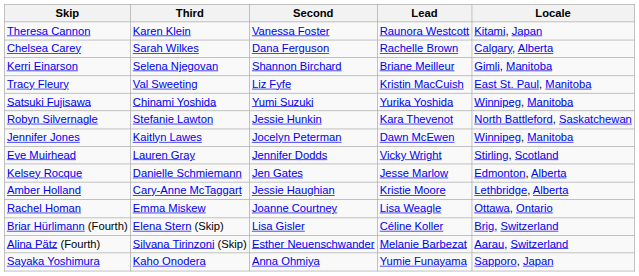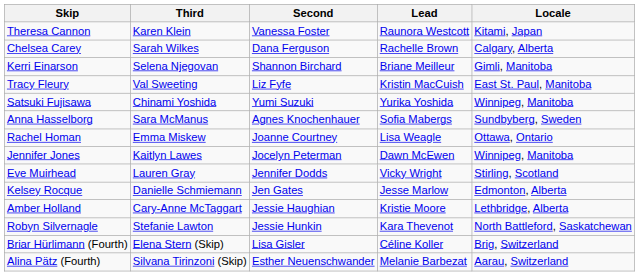+ row: Anna Hasselborg | Sara McManus | Agnes Knochenhauer | Sofia Mabergs | Sundbyberg, Sweden
rows swapped: Rachel Homan <-> Robyn Silvernagle
- row: Sayaka Yoshimura | Kaho Onodera | Anna Ohmiya | Yumie Funayama | Sapporo, Japan
